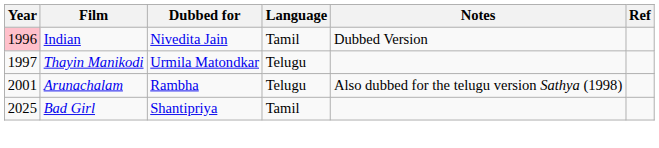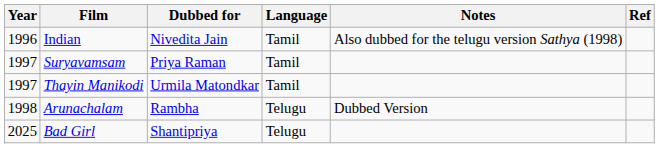Indian | Year: pink background -> no background
Indian | Notes: Dubbed Version -> Also dubbed for the telugu version Sathya (1998)
+ row: 1997 | Suryavamsam | Priya Raman | Tamil
Thayin Manikodi | Language: Telugu -> Tamil
Arunachalam | Year: 2001 -> 1998
Arunachalam | Notes: Also dubbed for the telugu version Sathya (1998) -> Dubbed Version
Bad Girl | Language: Tamil -> Telugu
